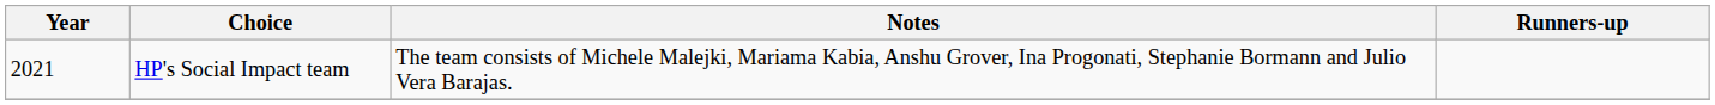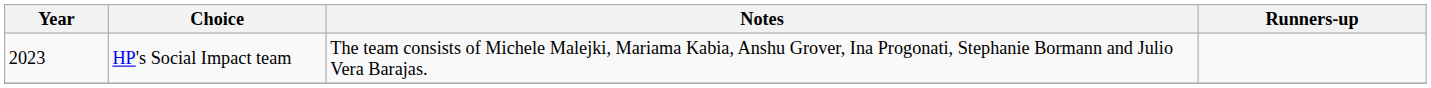HP's Social Impact team | Year: 2021 -> 2023
